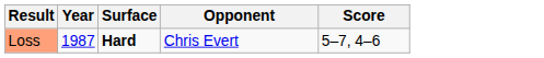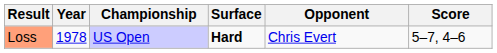+ column: Championship | US Open
Loss | Year: 1987 -> 1978
